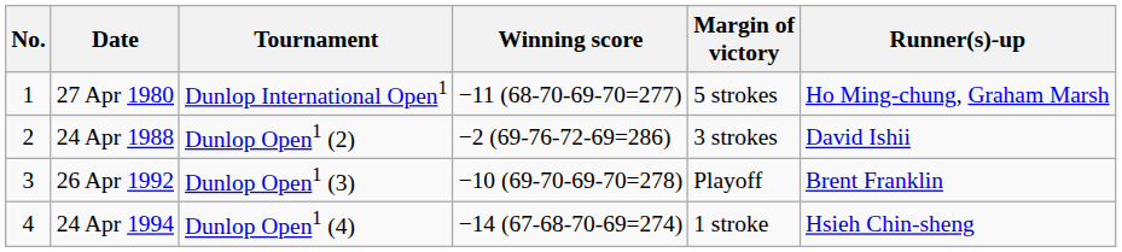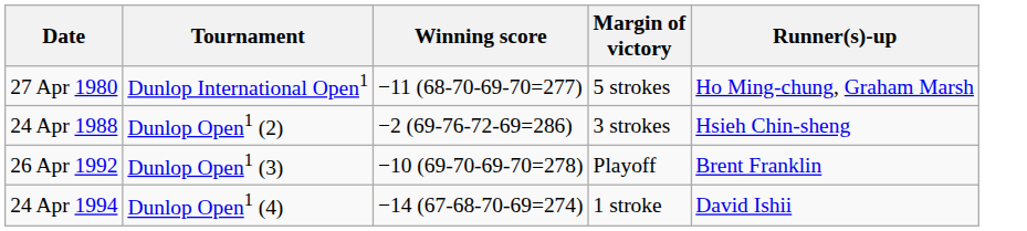- column: No. | 1 | 2 | 3 | 4
24 Apr 1988 | Runner(s)-up: David Ishii -> Hsieh Chin-sheng
24 Apr 1994 | Runner(s)-up: Hsieh Chin-sheng -> David Ishii
